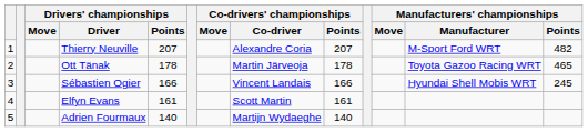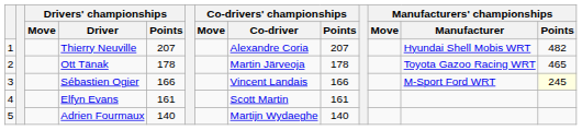Thierry Neuville | Manufacturers' championships / Manufacturer: M-Sport Ford WRT -> Hyundai Shell Mobis WRT
Sébastien Ogier | Manufacturers' championships / Manufacturer: Hyundai Shell Mobis WRT -> M-Sport Ford WRT
Sébastien Ogier | Manufacturers' championships / Points: no background -> lightyellow background
